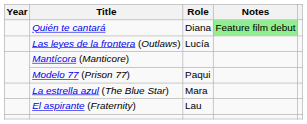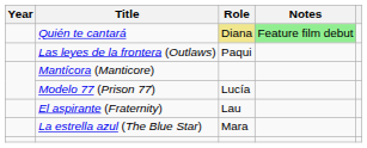Quién te cantará | Role: no background -> khaki background
Las leyes de la frontera (Outlaws) | Role: Lucía -> Paqui
Modelo 77 (Prison 77) | Role: Paqui -> Lucía
rows swapped: La estrella azul (The Blue Star) <-> El aspirante (Fraternity)
